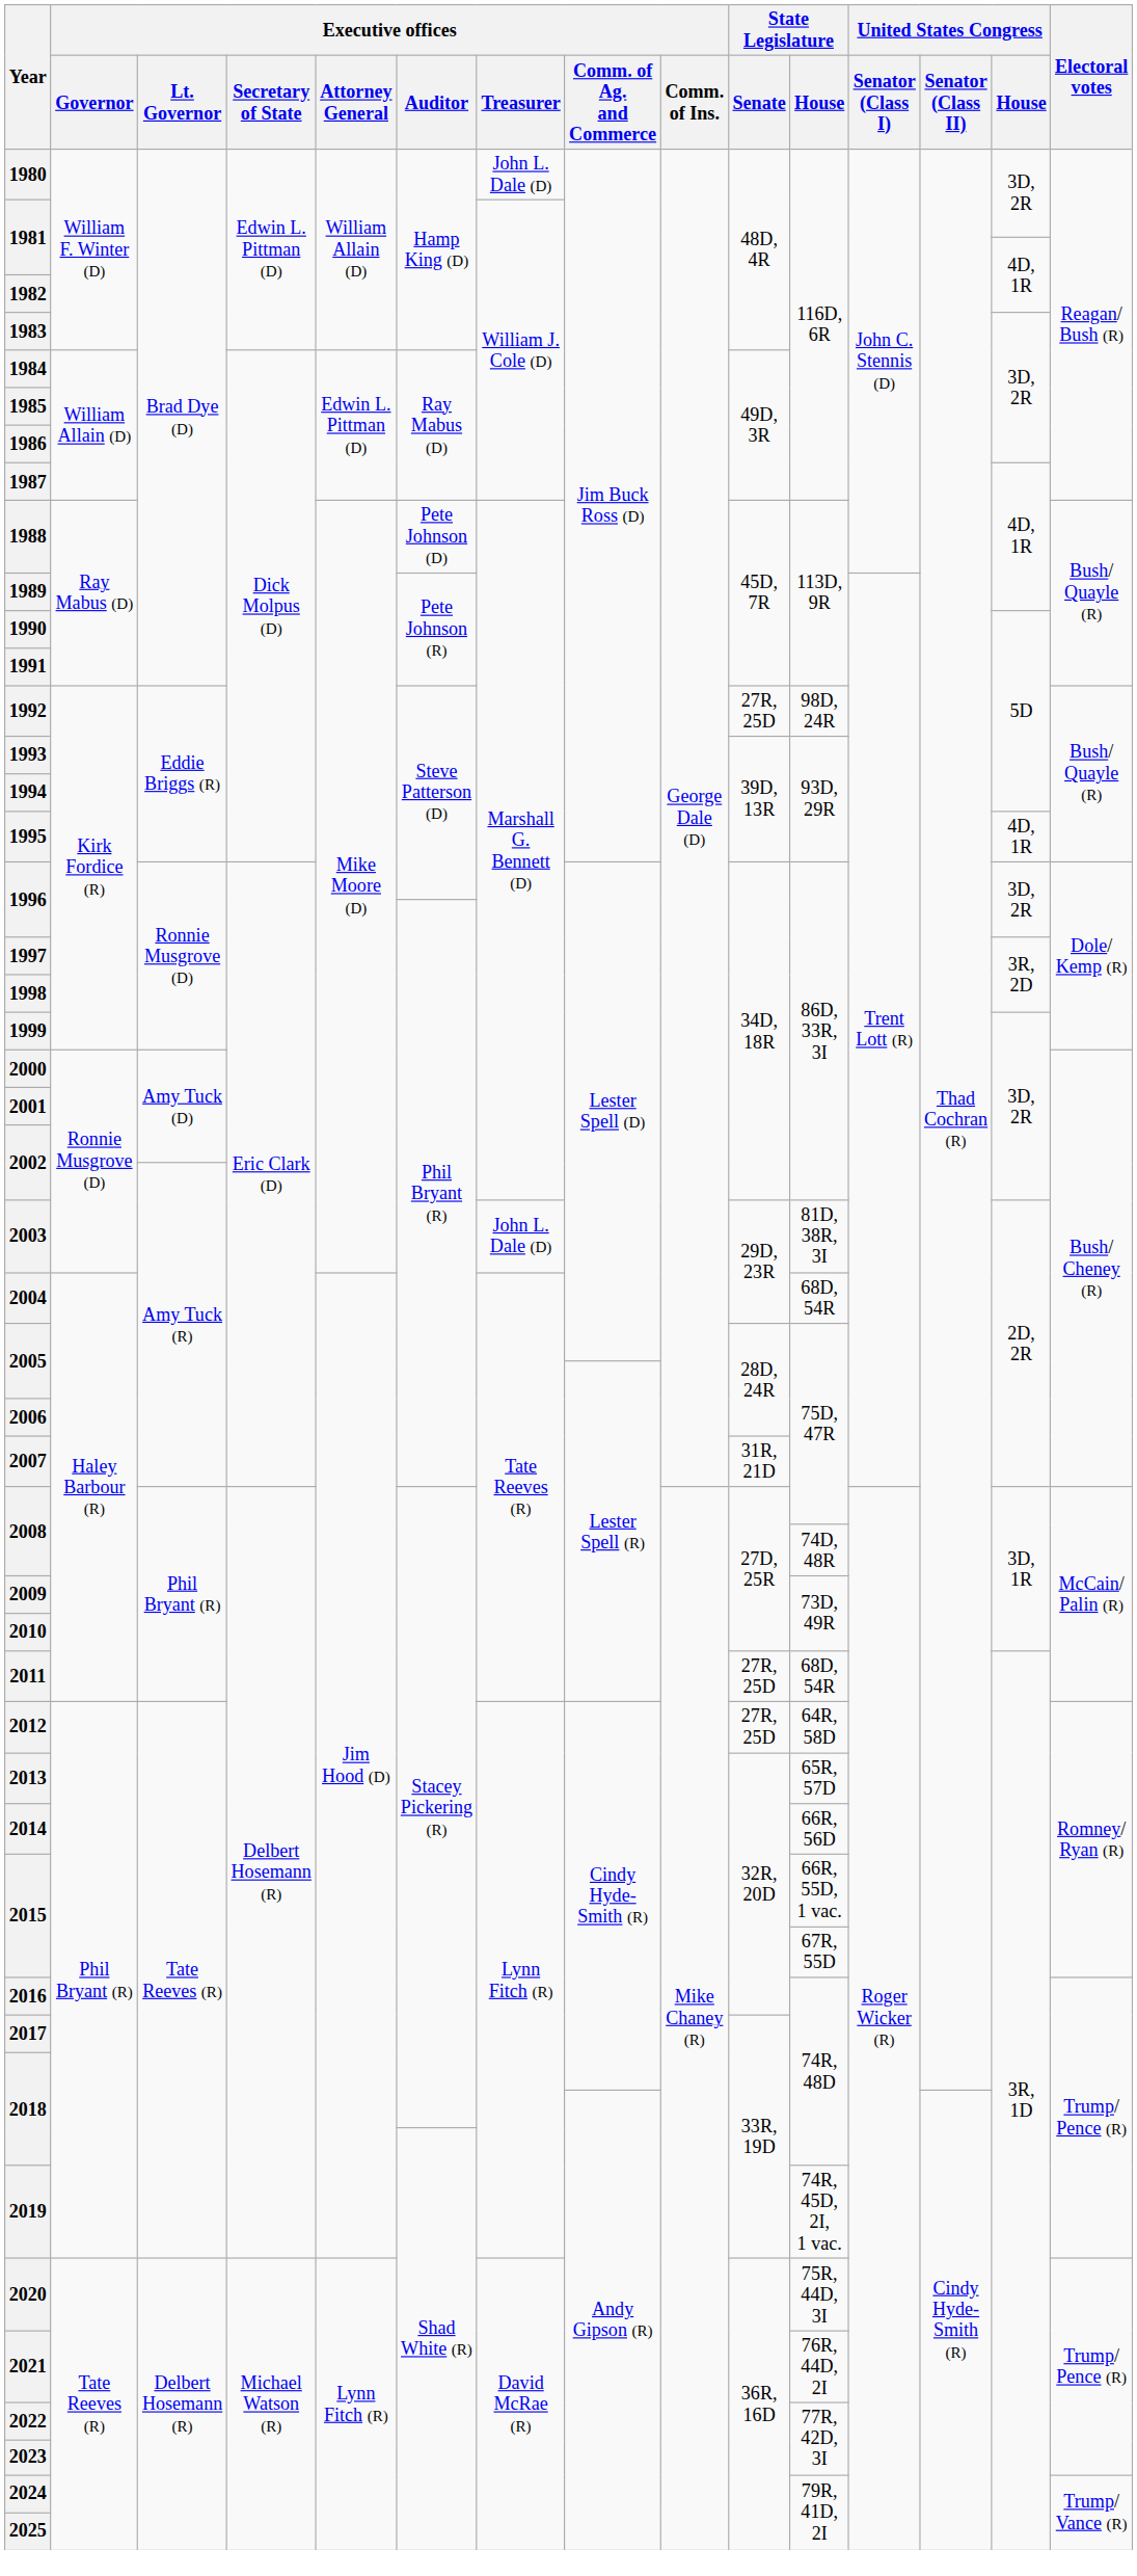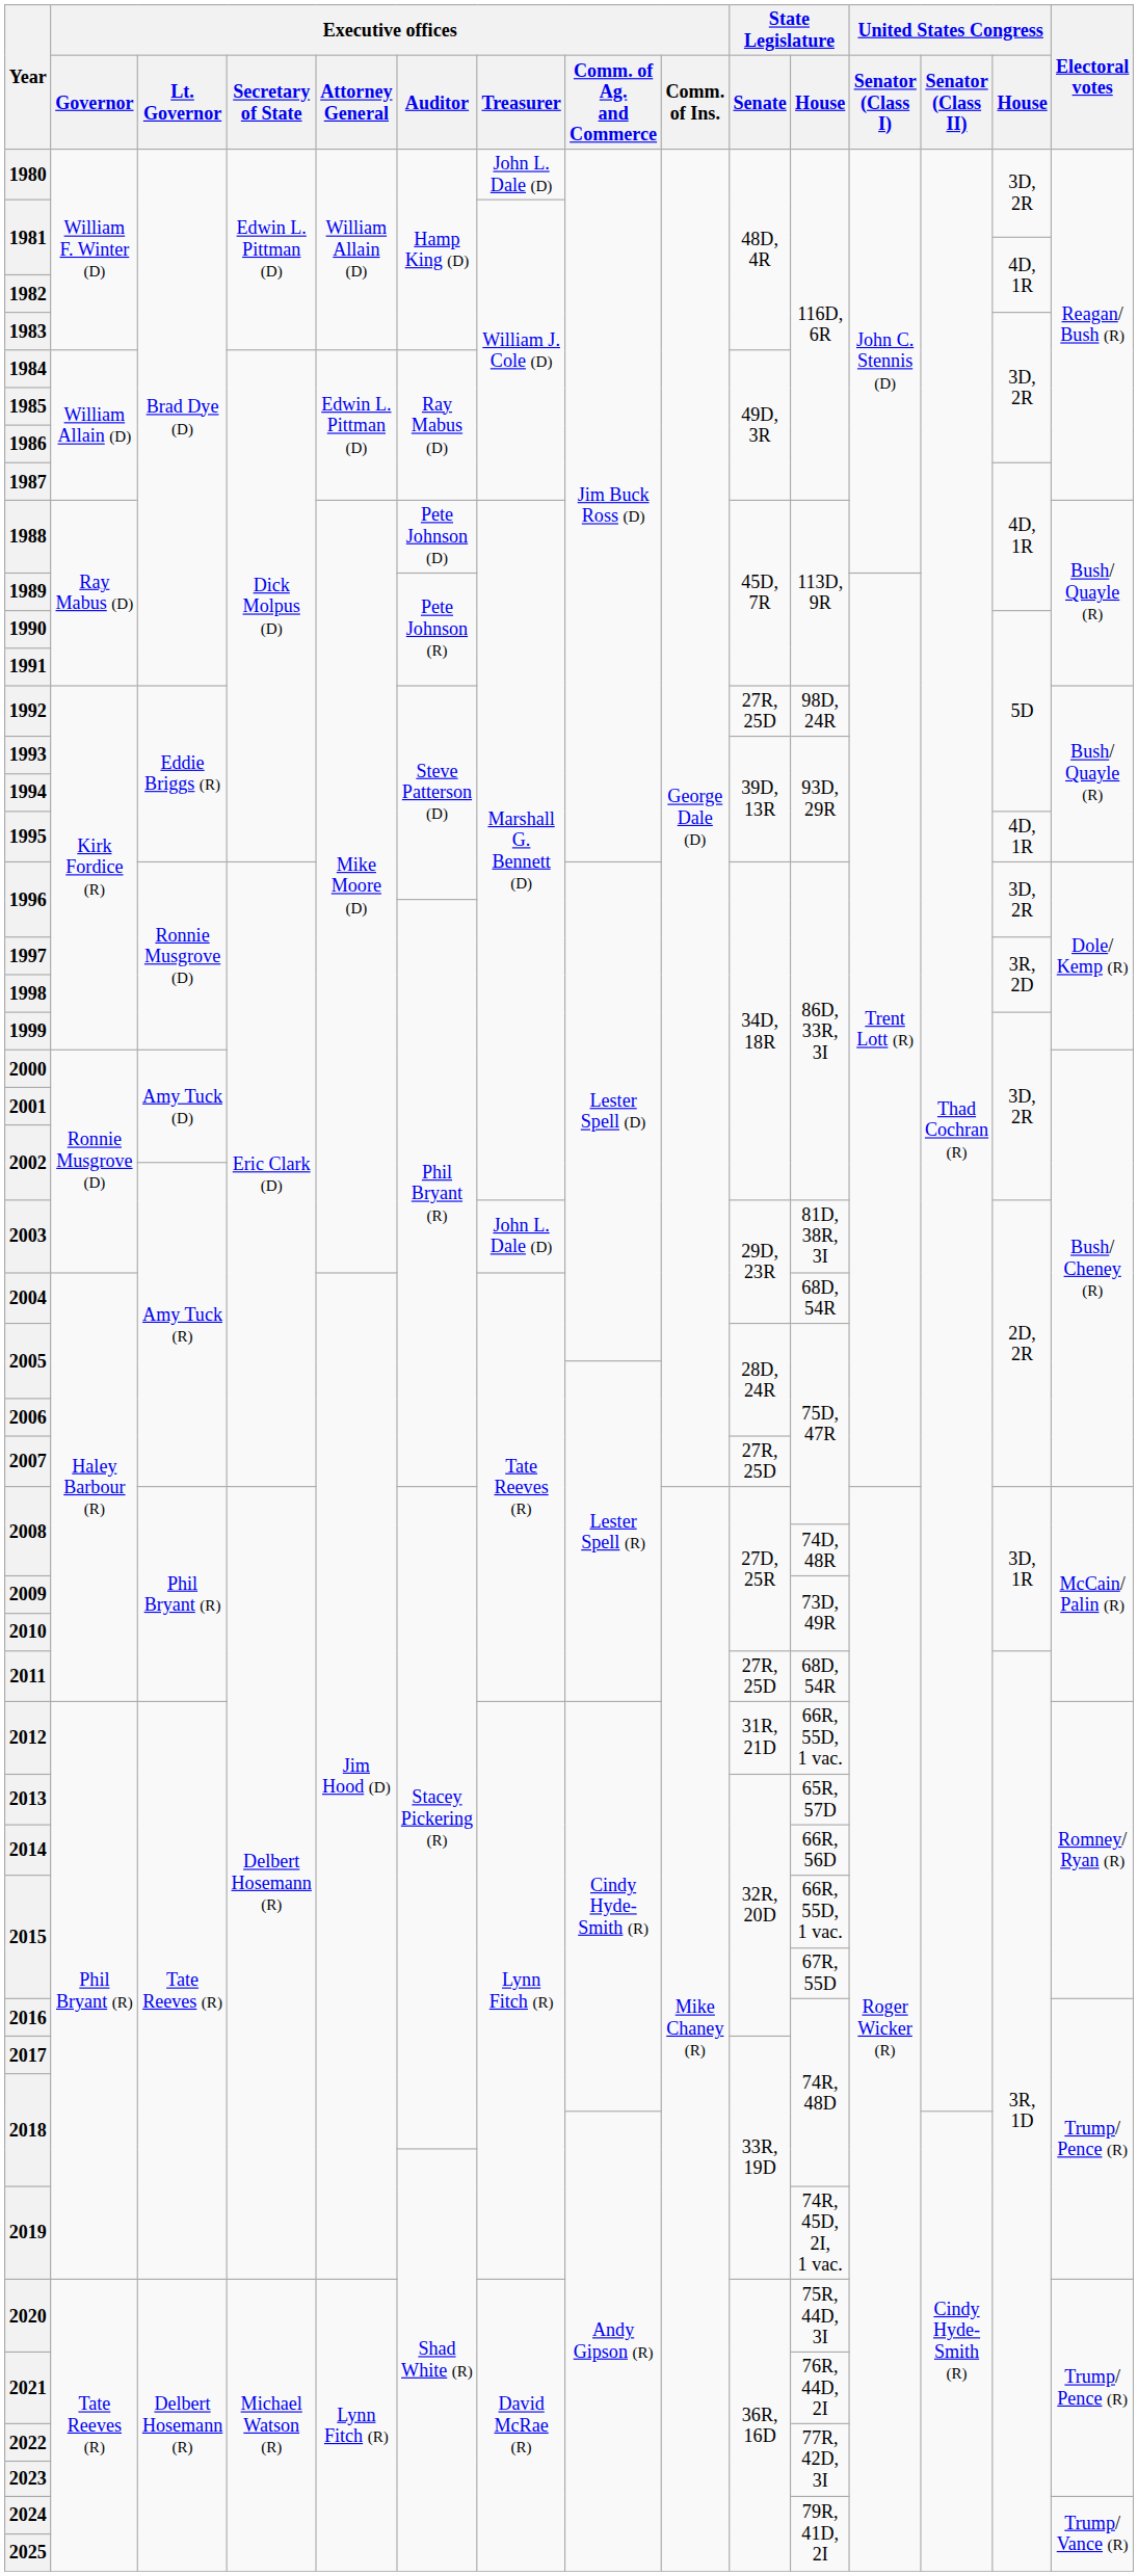2007 | State Legislature / Senate: 31R, 21D -> 27R, 25D
2012 | State Legislature / Senate: 27R, 25D -> 31R, 21D
2012 | State Legislature / House: 64R, 58D -> 66R, 55D, 1 vac.
